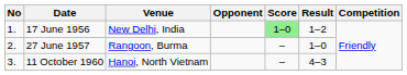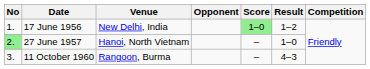27 June 1957 | No: no background -> lightgreen background
27 June 1957 | Venue: Rangoon, Burma -> Hanoi, North Vietnam
11 October 1960 | Venue: Hanoi, North Vietnam -> Rangoon, Burma
